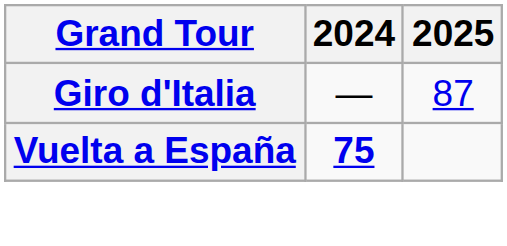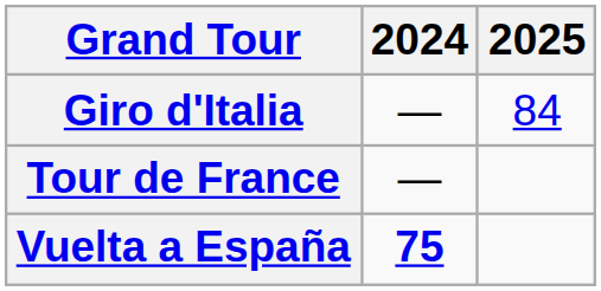Giro d'Italia | 2025: 87 -> 84
+ row: Tour de France | —
